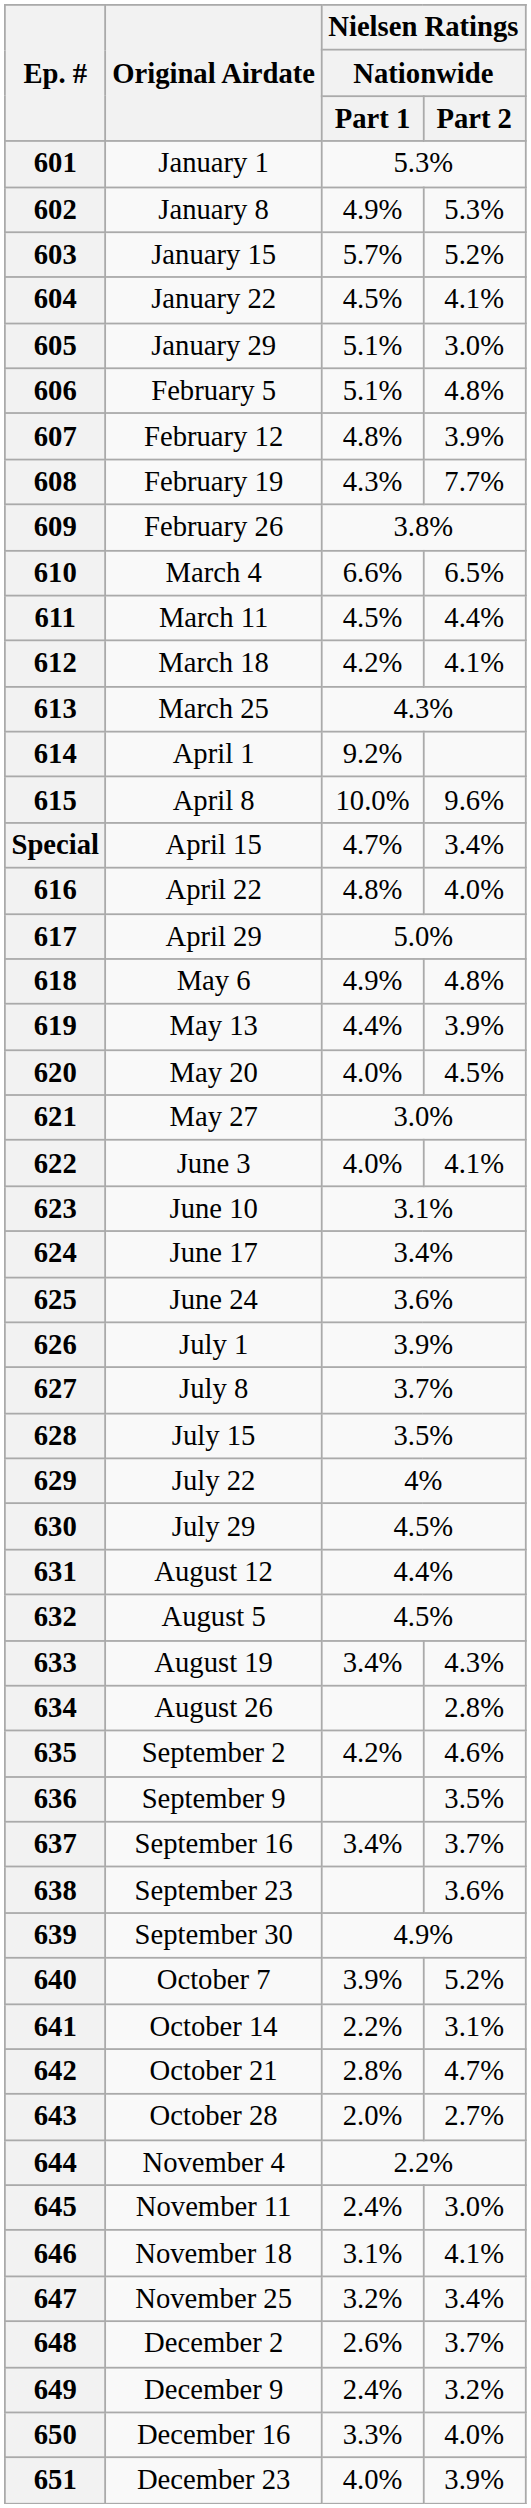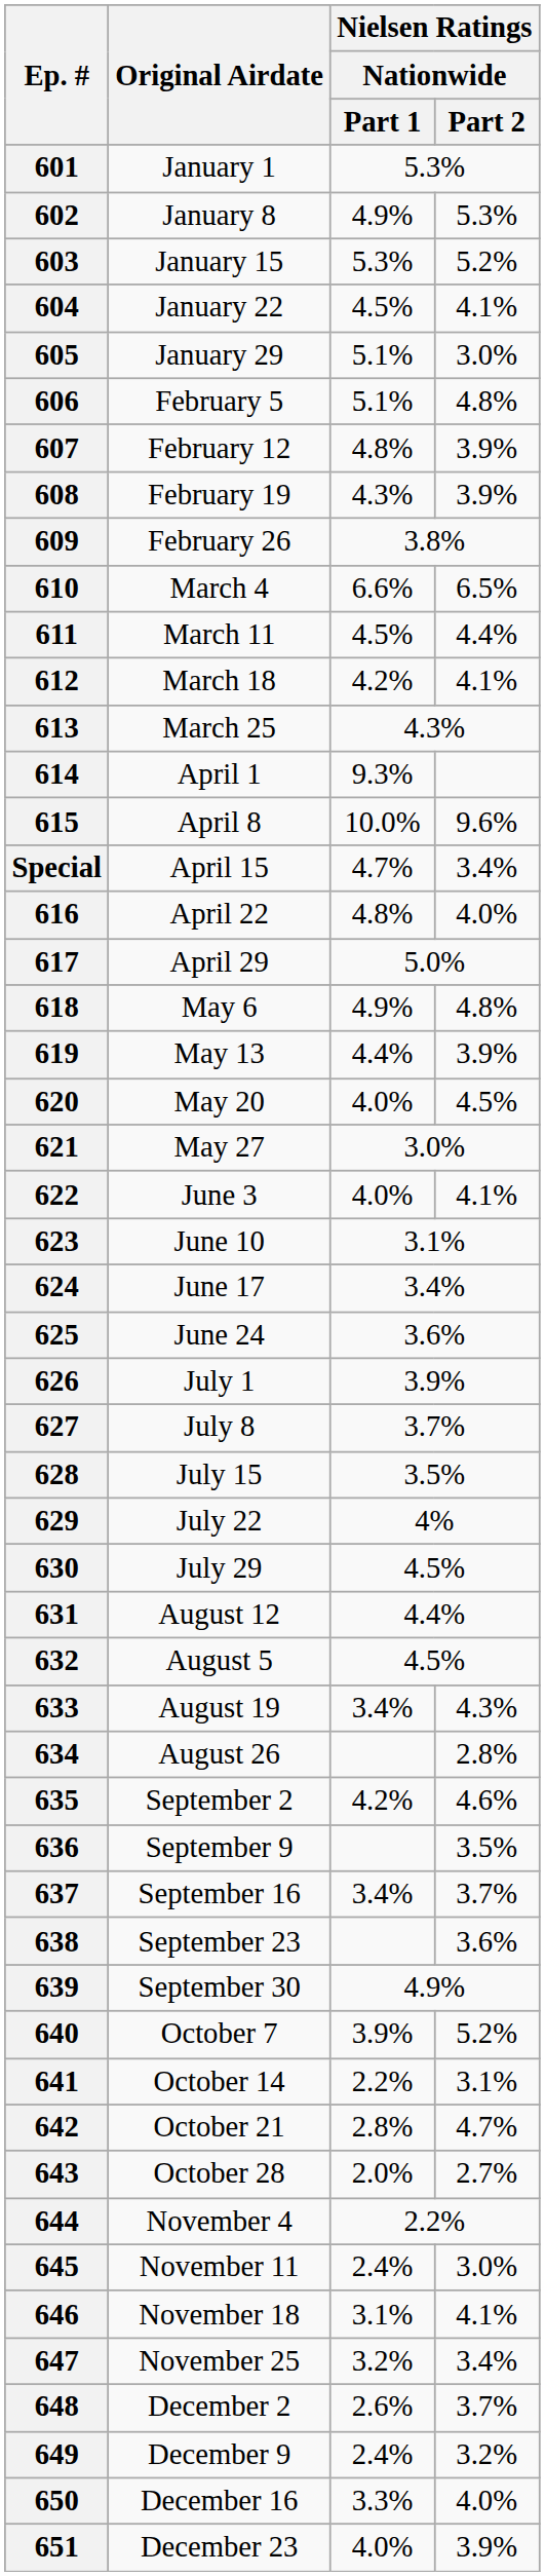603 | Nielsen Ratings / Nationwide / Part 1: 5.7% -> 5.3%
608 | Nielsen Ratings / Nationwide / Part 2: 7.7% -> 3.9%
614 | Nielsen Ratings / Nationwide / Part 1: 9.2% -> 9.3%
